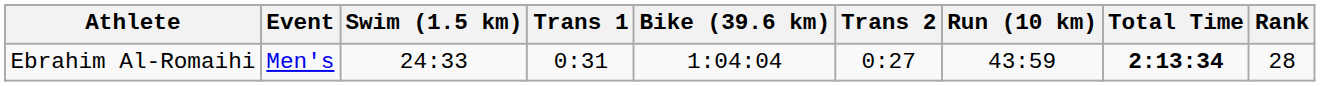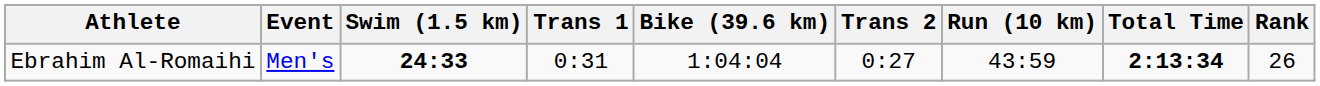Ebrahim Al-Romaihi | Swim (1.5 km): normal -> bold
Ebrahim Al-Romaihi | Rank: 28 -> 26
